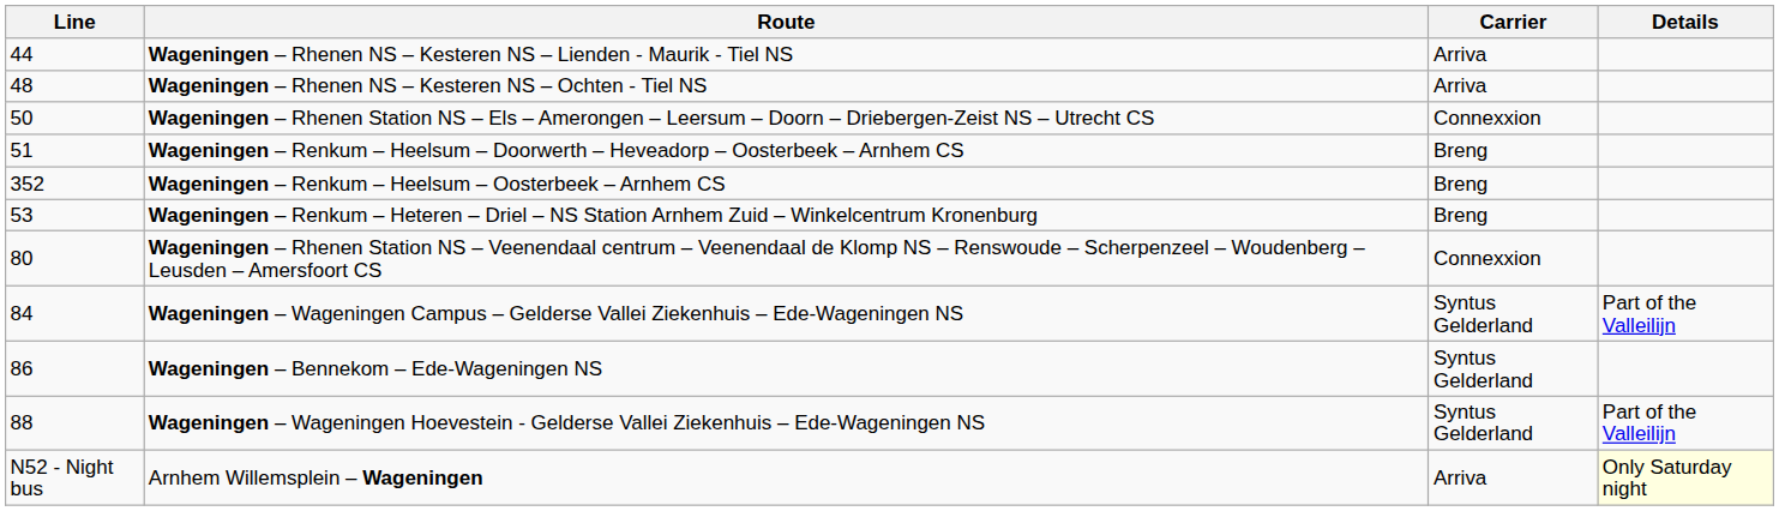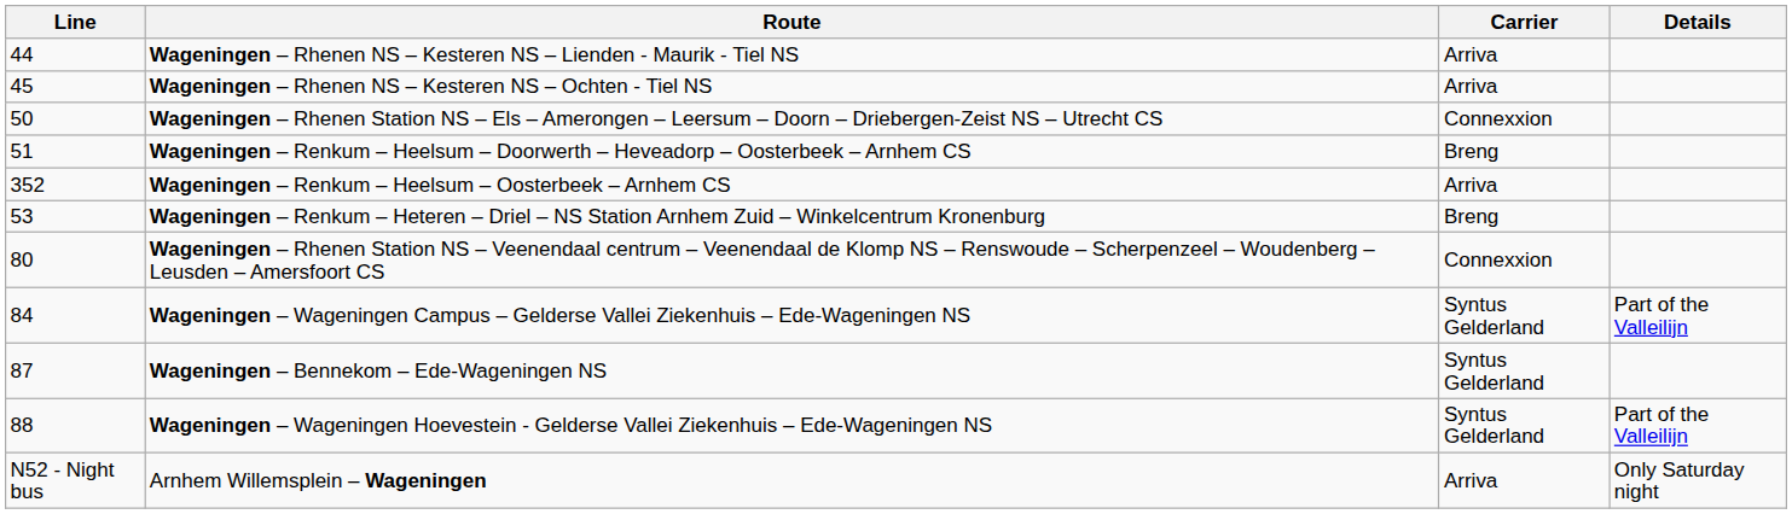Wageningen – Rhenen NS – Kesteren NS – Ochten - Tiel NS | Line: 48 -> 45
Wageningen – Renkum – Heelsum – Oosterbeek – Arnhem CS | Carrier: Breng -> Arriva
Wageningen – Bennekom – Ede-Wageningen NS | Line: 86 -> 87
Arnhem Willemsplein – Wageningen | Details: lightyellow background -> no background
